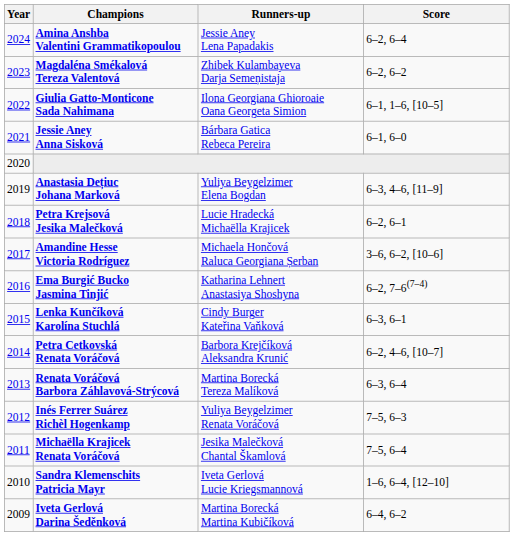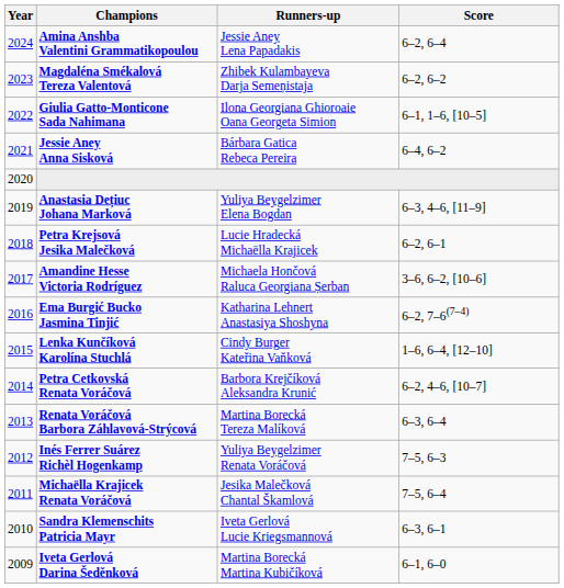Jessie Aney Anna Sisková | Score: 6–1, 6–0 -> 6–4, 6–2
Lenka Kunčíková Karolína Stuchlá | Score: 6–3, 6–1 -> 1–6, 6–4, [12–10]
Sandra Klemenschits Patricia Mayr | Score: 1–6, 6–4, [12–10] -> 6–3, 6–1
Iveta Gerlová Darina Šeděnková | Score: 6–4, 6–2 -> 6–1, 6–0
